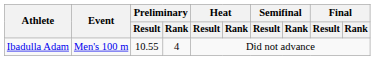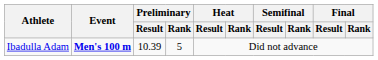Ibadulla Adam | Event: normal -> bold
Ibadulla Adam | Preliminary / Result: 10.55 -> 10.39
Ibadulla Adam | Preliminary / Rank: 4 -> 5
